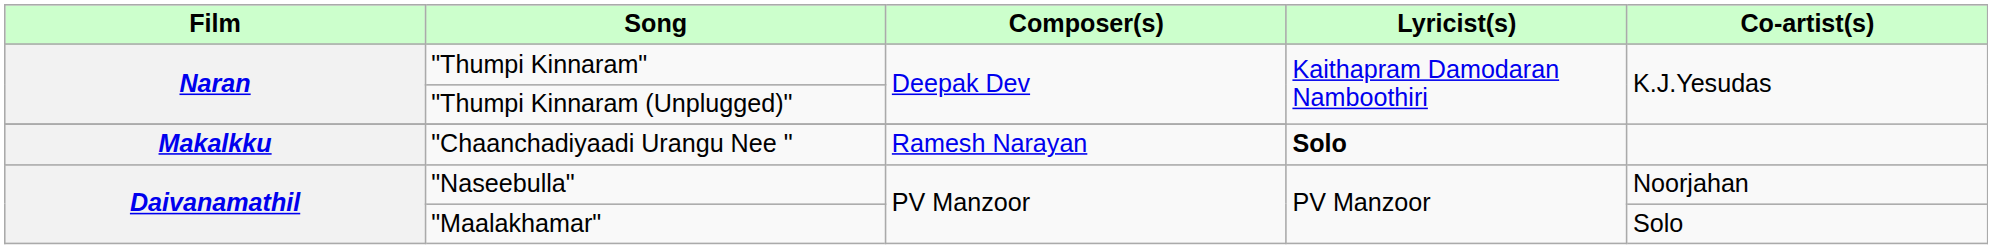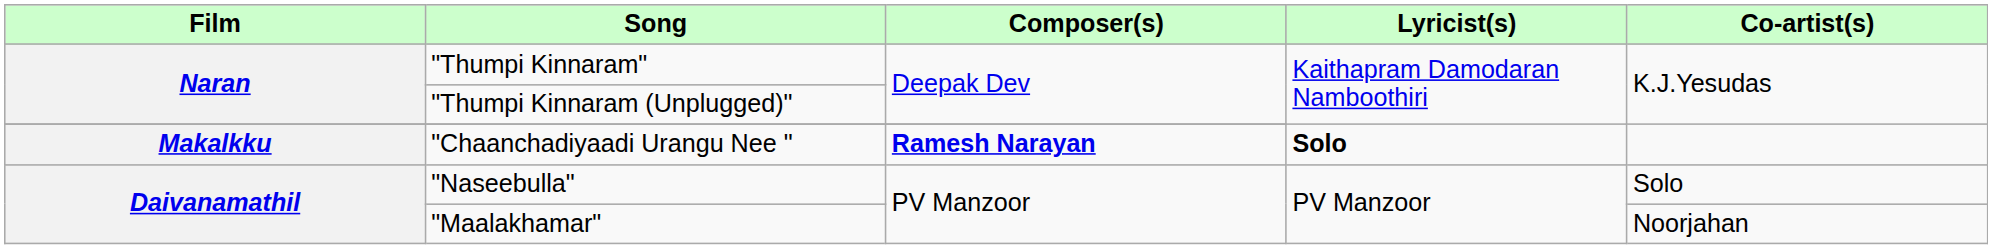"Chaanchadiyaadi Urangu Nee " | Composer(s): normal -> bold
"Naseebulla" | Co-artist(s): Noorjahan -> Solo
"Maalakhamar" | Co-artist(s): Solo -> Noorjahan
